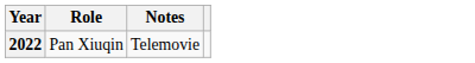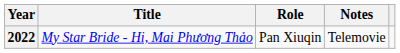+ column: Title | My Star Bride - Hi, Mai Phương Thảo
